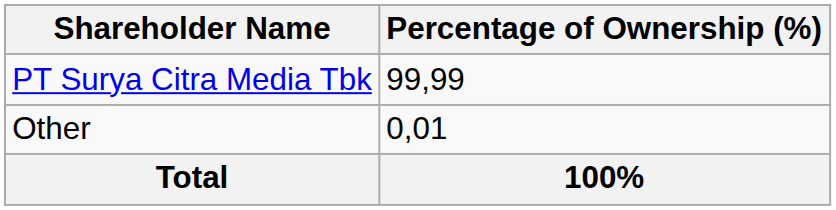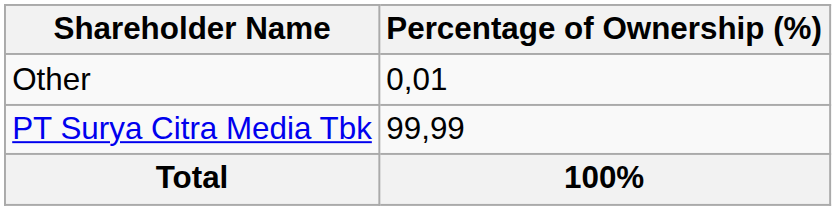rows swapped: PT Surya Citra Media Tbk <-> Other
